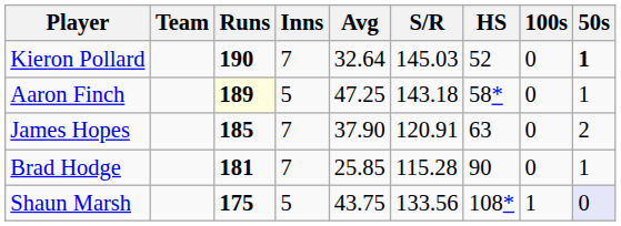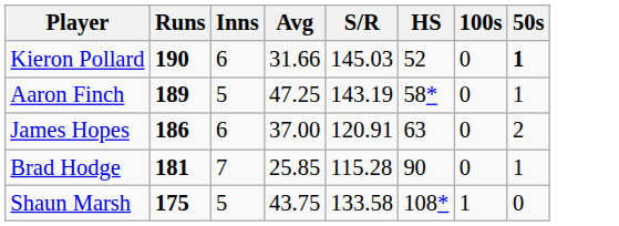- column: Team
Kieron Pollard | Inns: 7 -> 6
Kieron Pollard | Avg: 32.64 -> 31.66
Aaron Finch | Runs: lightyellow background -> no background
Aaron Finch | S/R: 143.18 -> 143.19
James Hopes | Runs: 185 -> 186
James Hopes | Inns: 7 -> 6
James Hopes | Avg: 37.90 -> 37.00
Shaun Marsh | S/R: 133.56 -> 133.58
Shaun Marsh | 50s: lavender background -> no background
